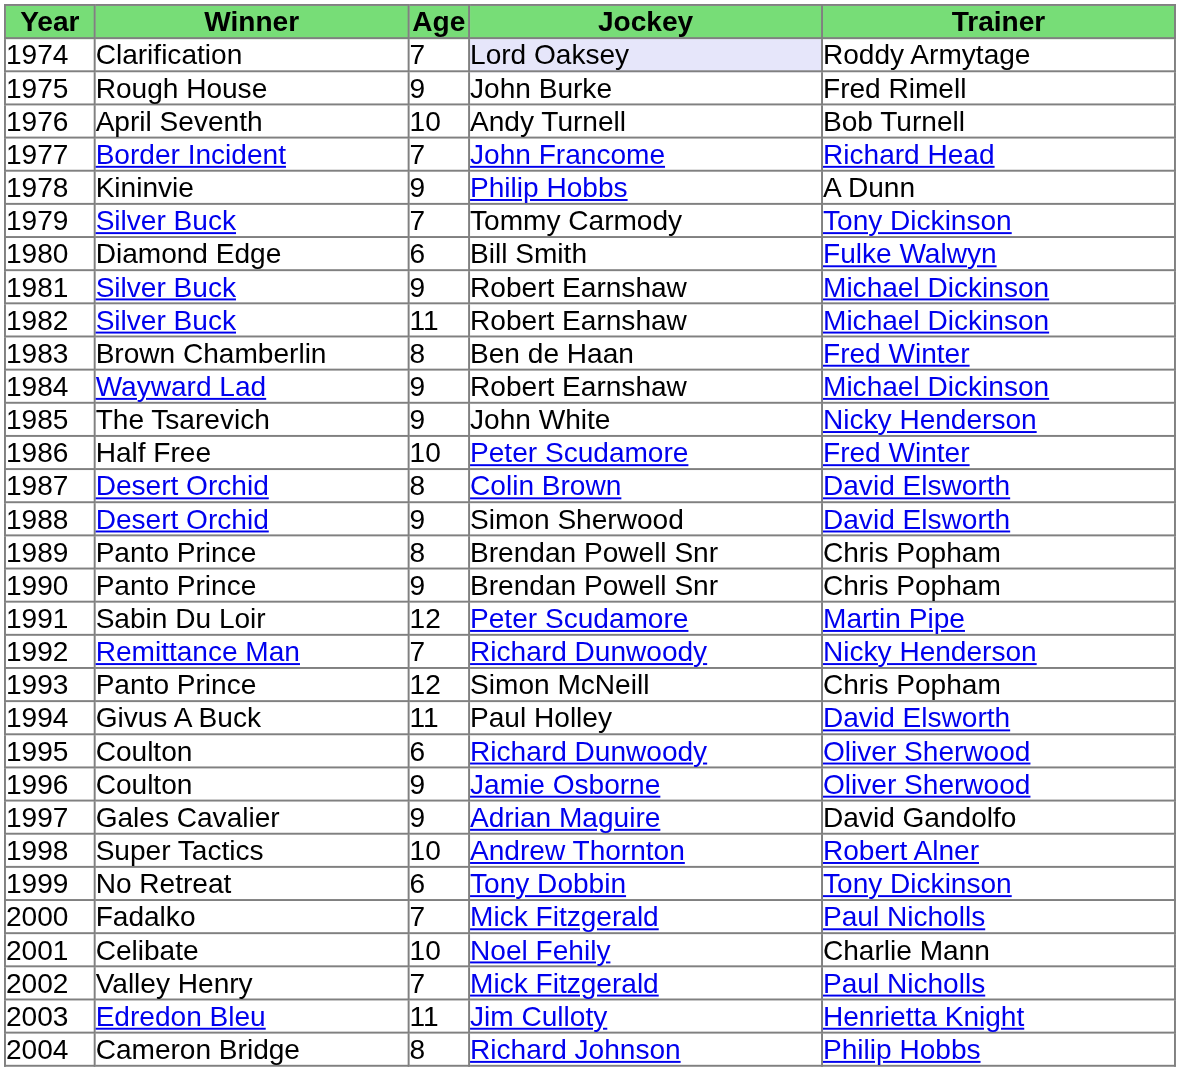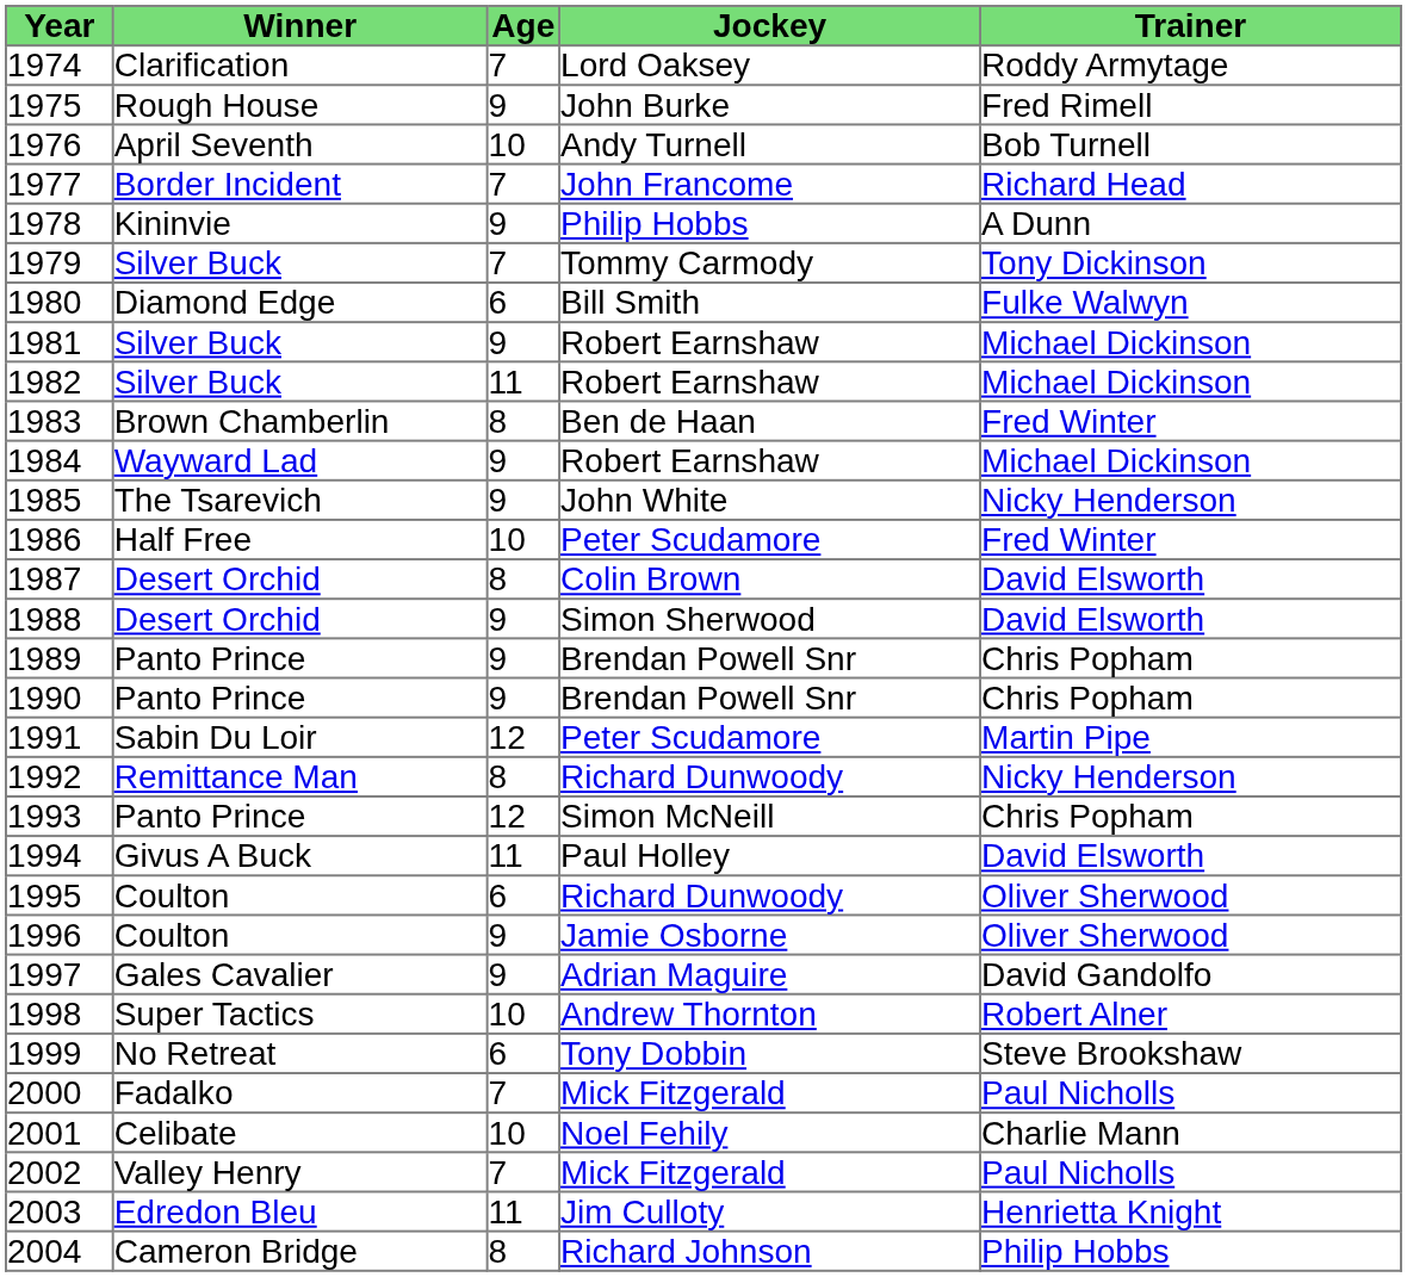1974 | Jockey: lavender background -> no background
1989 | Age: 8 -> 9
1992 | Age: 7 -> 8
1999 | Trainer: Tony Dickinson -> Steve Brookshaw
